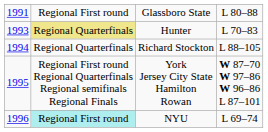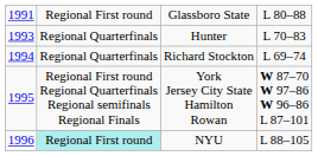Hunter | column 2: khaki background -> no background
Richard Stockton | column 4: L 88–105 -> L 69–74
NYU | column 4: L 69–74 -> L 88–105
